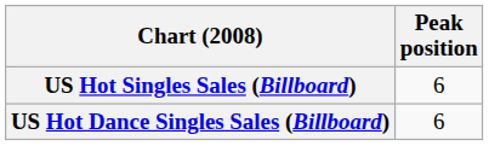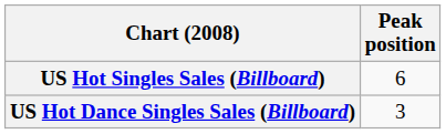US Hot Dance Singles Sales (Billboard) | Peak position: 6 -> 3
